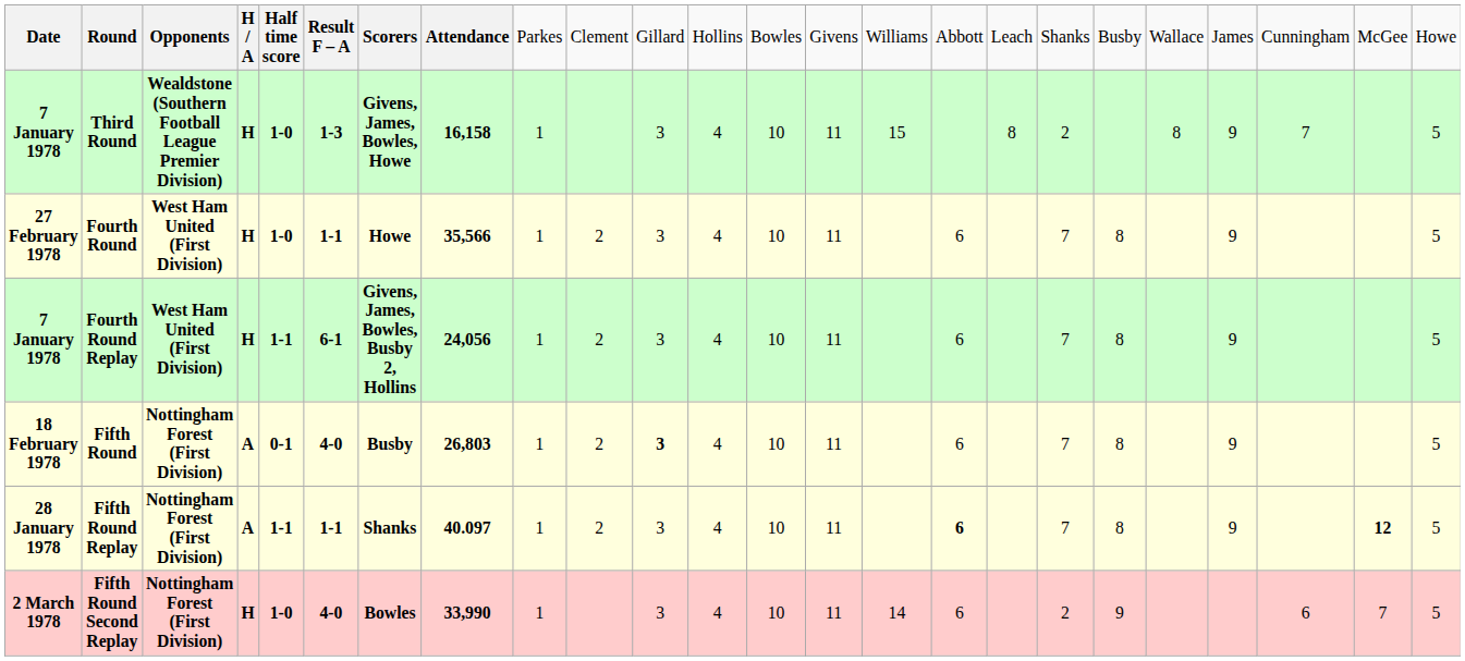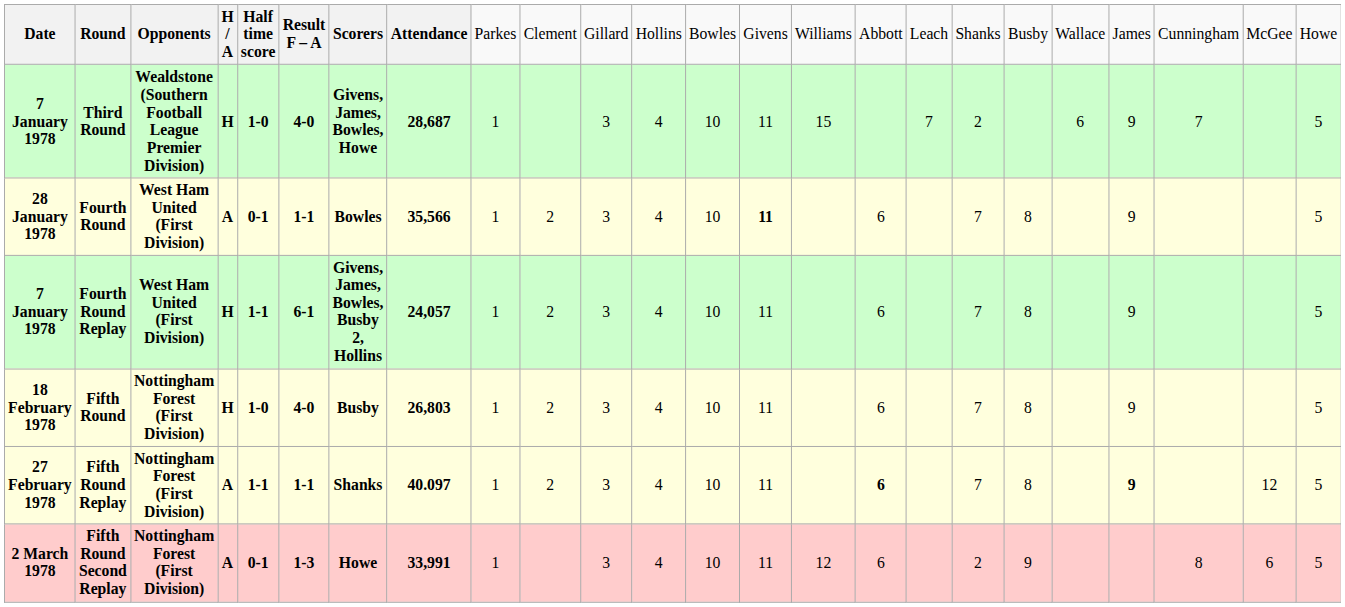Third Round | column 6: 1-3 -> 4-0
Third Round | column 8: 16,158 -> 28,687
Third Round | column 17: 8 -> 7
Third Round | column 20: 8 -> 6
Fourth Round | column 1: 27 February 1978 -> 28 January 1978
Fourth Round | column 4: H -> A
Fourth Round | column 5: 1-0 -> 0-1
Fourth Round | column 7: Howe -> Bowles
Fourth Round | column 14: normal -> bold
Fourth Round Replay | column 8: 24,056 -> 24,057
Fifth Round | column 4: A -> H
Fifth Round | column 5: 0-1 -> 1-0
Fifth Round | column 11: bold -> normal
Fifth Round Replay | column 1: 28 January 1978 -> 27 February 1978
Fifth Round Replay | column 21: normal -> bold
Fifth Round Replay | column 23: bold -> normal
Fifth Round Second Replay | column 4: H -> A
Fifth Round Second Replay | column 5: 1-0 -> 0-1
Fifth Round Second Replay | column 6: 4-0 -> 1-3
Fifth Round Second Replay | column 7: Bowles -> Howe
Fifth Round Second Replay | column 8: 33,990 -> 33,991
Fifth Round Second Replay | column 15: 14 -> 12
Fifth Round Second Replay | column 22: 6 -> 8
Fifth Round Second Replay | column 23: 7 -> 6
